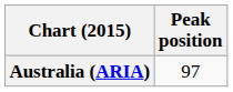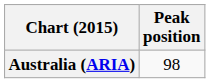Australia (ARIA) | Peak position: 97 -> 98
